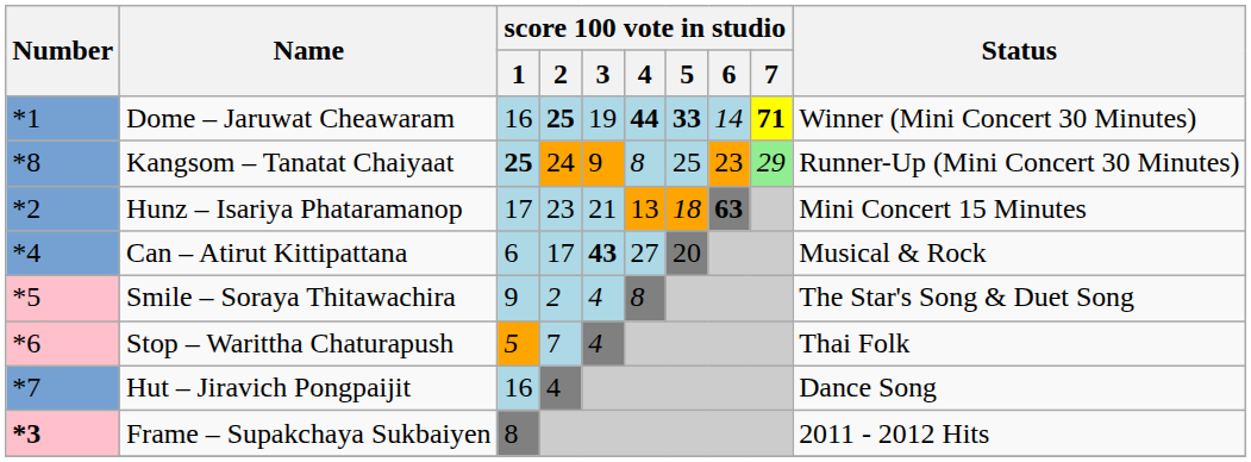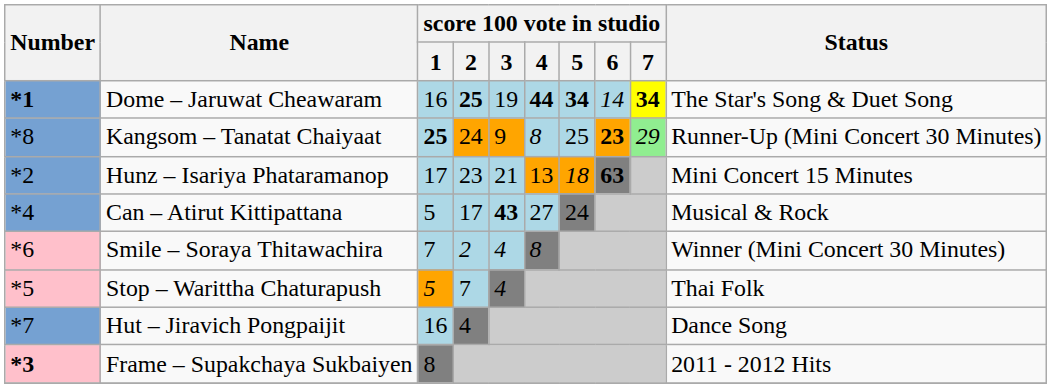Dome – Jaruwat Cheawaram | Number: normal -> bold
Dome – Jaruwat Cheawaram | score 100 vote in studio / 5: 33 -> 34
Dome – Jaruwat Cheawaram | score 100 vote in studio / 7: 71 -> 34
Dome – Jaruwat Cheawaram | Status: Winner (Mini Concert 30 Minutes) -> The Star's Song & Duet Song
Kangsom – Tanatat Chaiyaat | score 100 vote in studio / 6: normal -> bold
Can – Atirut Kittipattana | score 100 vote in studio / 1: 6 -> 5
Can – Atirut Kittipattana | score 100 vote in studio / 5: 20 -> 24
Smile – Soraya Thitawachira | Number: *5 -> *6
Smile – Soraya Thitawachira | score 100 vote in studio / 1: 9 -> 7
Smile – Soraya Thitawachira | Status: The Star's Song & Duet Song -> Winner (Mini Concert 30 Minutes)
Stop – Warittha Chaturapush | Number: *6 -> *5
